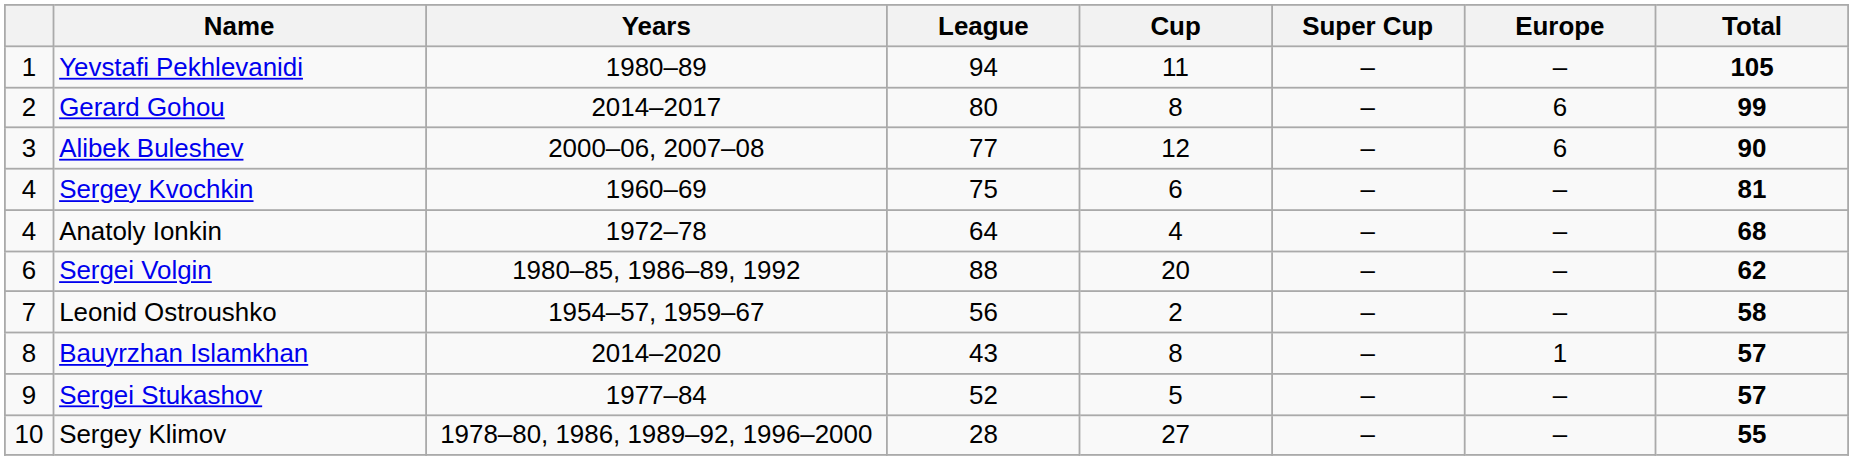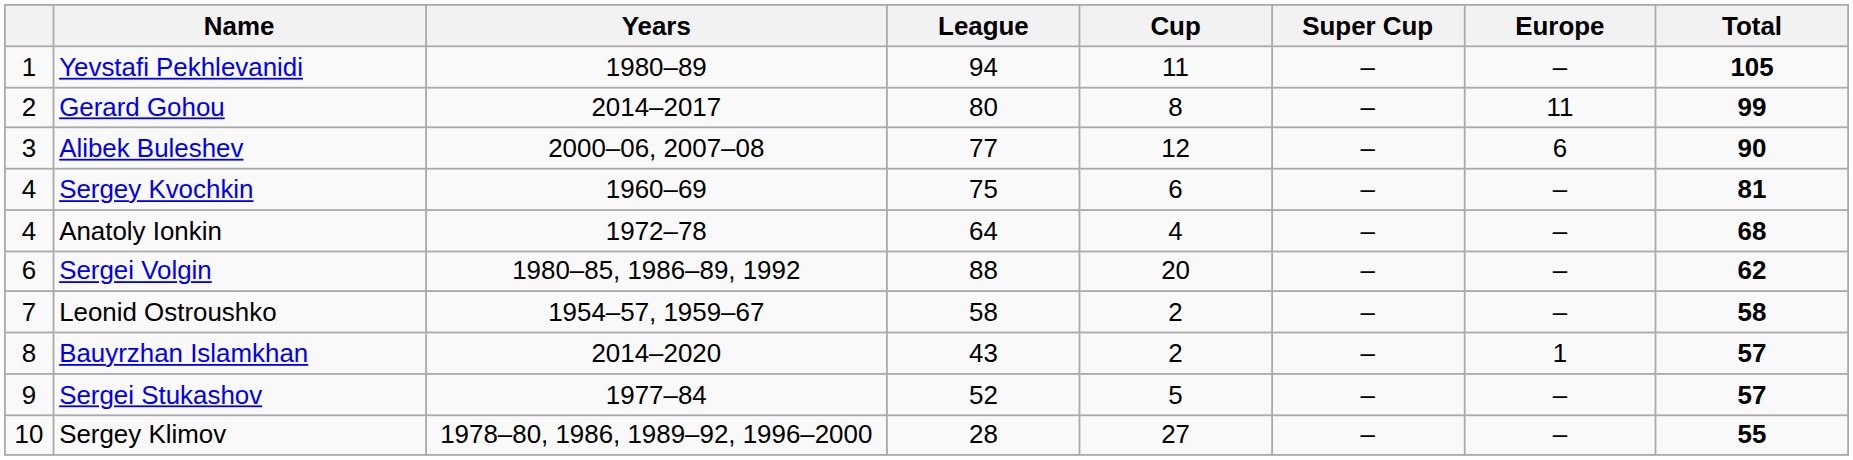Gerard Gohou | Europe: 6 -> 11
Leonid Ostroushko | League: 56 -> 58
Bauyrzhan Islamkhan | Cup: 8 -> 2
